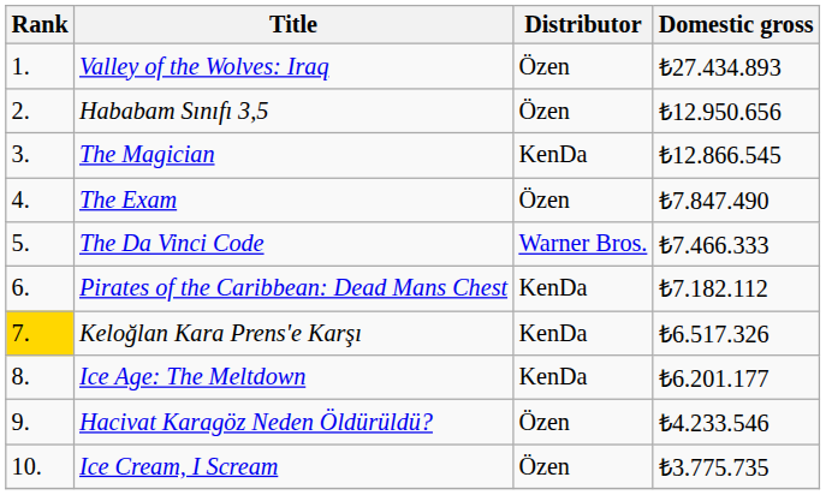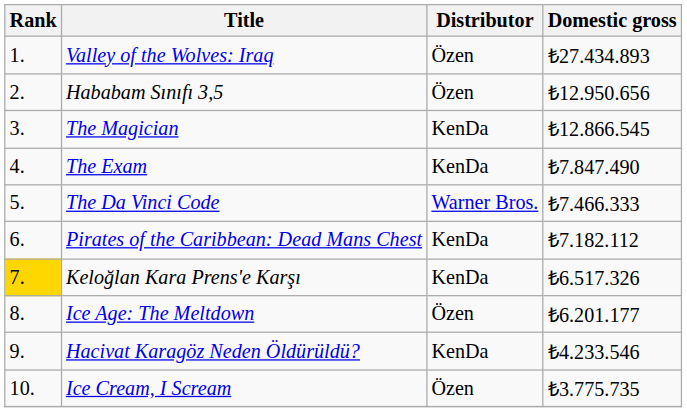The Exam | Distributor: Özen -> KenDa
Ice Age: The Meltdown | Distributor: KenDa -> Özen
Hacivat Karagöz Neden Öldürüldü? | Distributor: Özen -> KenDa
